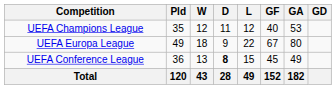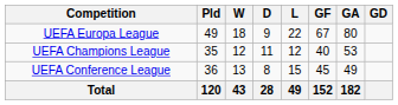rows swapped: UEFA Champions League <-> UEFA Europa League
UEFA Conference League | D: bold -> normal
